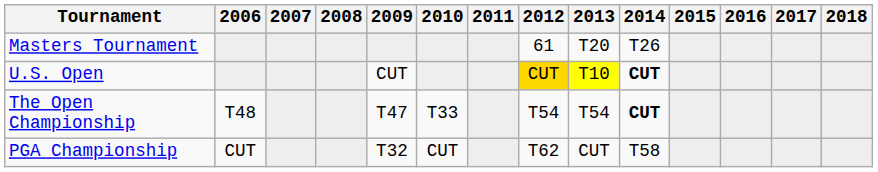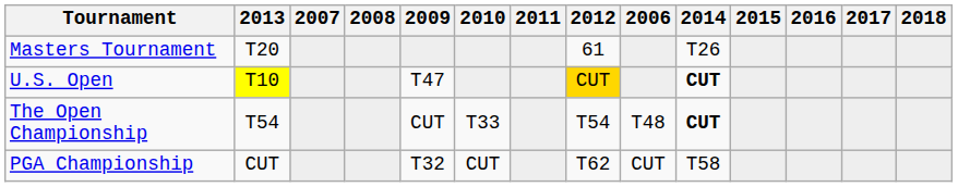columns swapped: 2006 <-> 2013
U.S. Open | 2009: CUT -> T47
The Open Championship | 2009: T47 -> CUT
